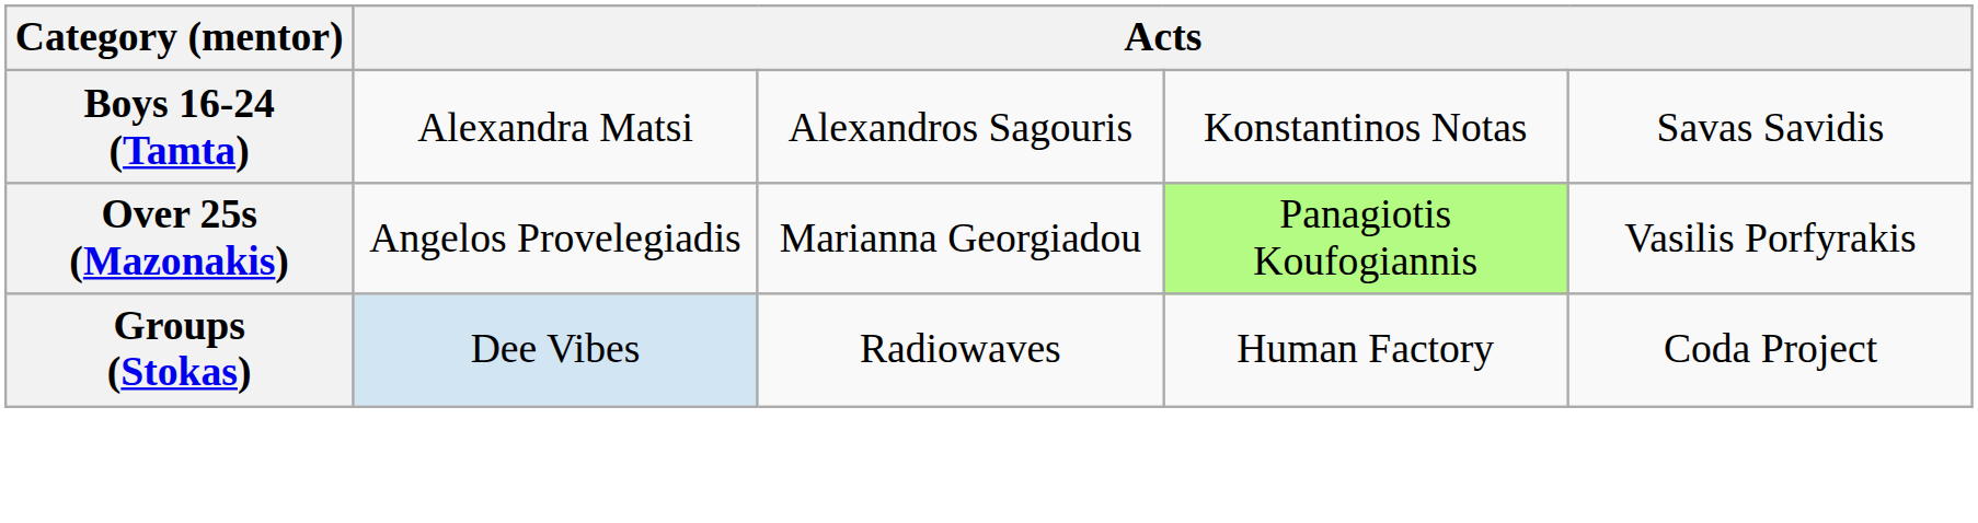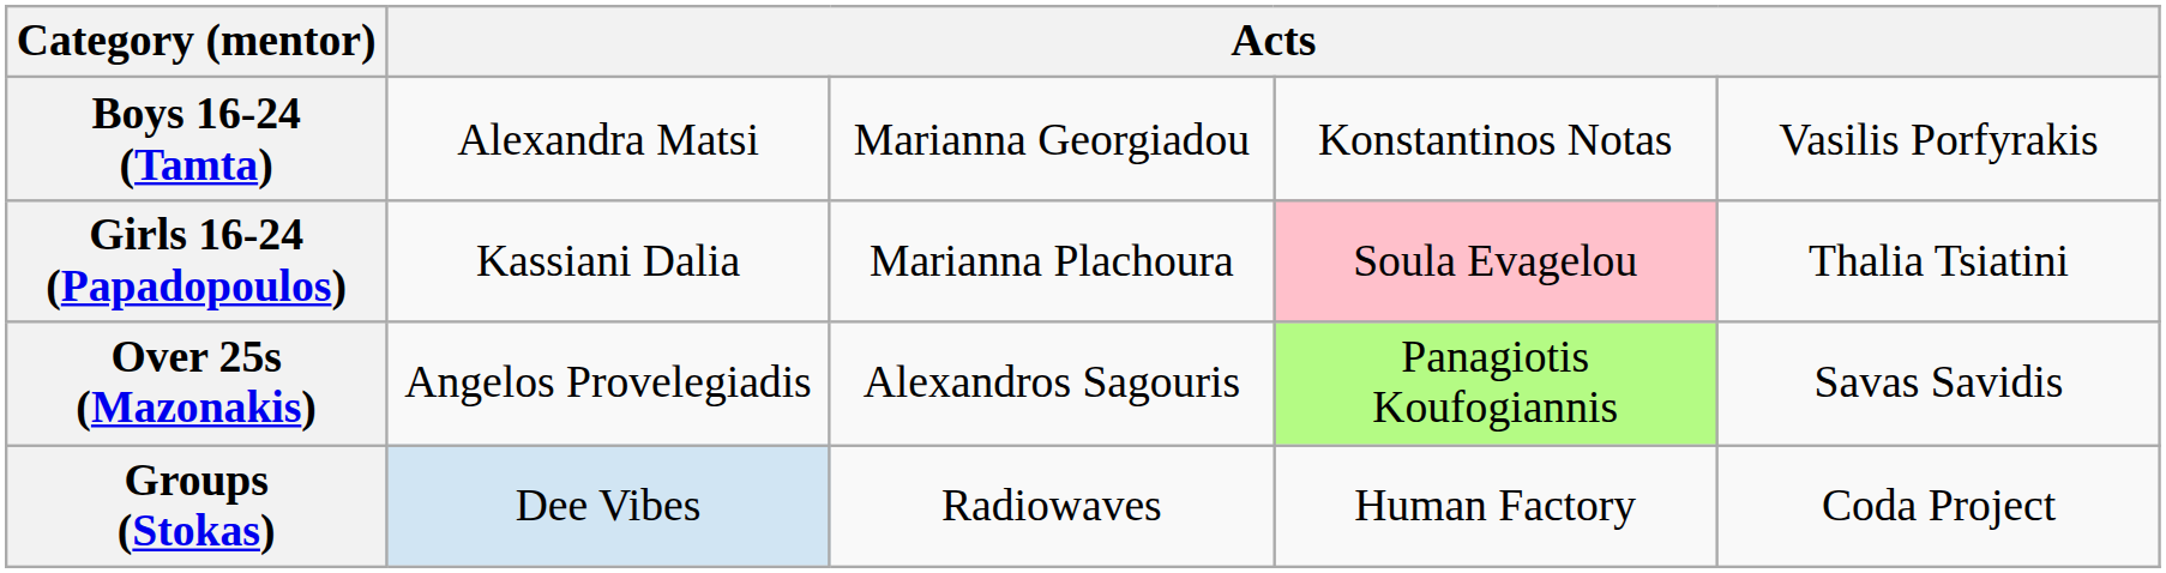Boys 16-24 (Tamta) | column 3: Alexandros Sagouris -> Marianna Georgiadou
Boys 16-24 (Tamta) | column 5: Savas Savidis -> Vasilis Porfyrakis
+ row: Girls 16-24 (Papadopoulos) | Kassiani Dalia | Marianna Plachoura | Soula Evagelou | Thalia Tsiatini
Over 25s (Mazonakis) | column 3: Marianna Georgiadou -> Alexandros Sagouris
Over 25s (Mazonakis) | column 5: Vasilis Porfyrakis -> Savas Savidis
